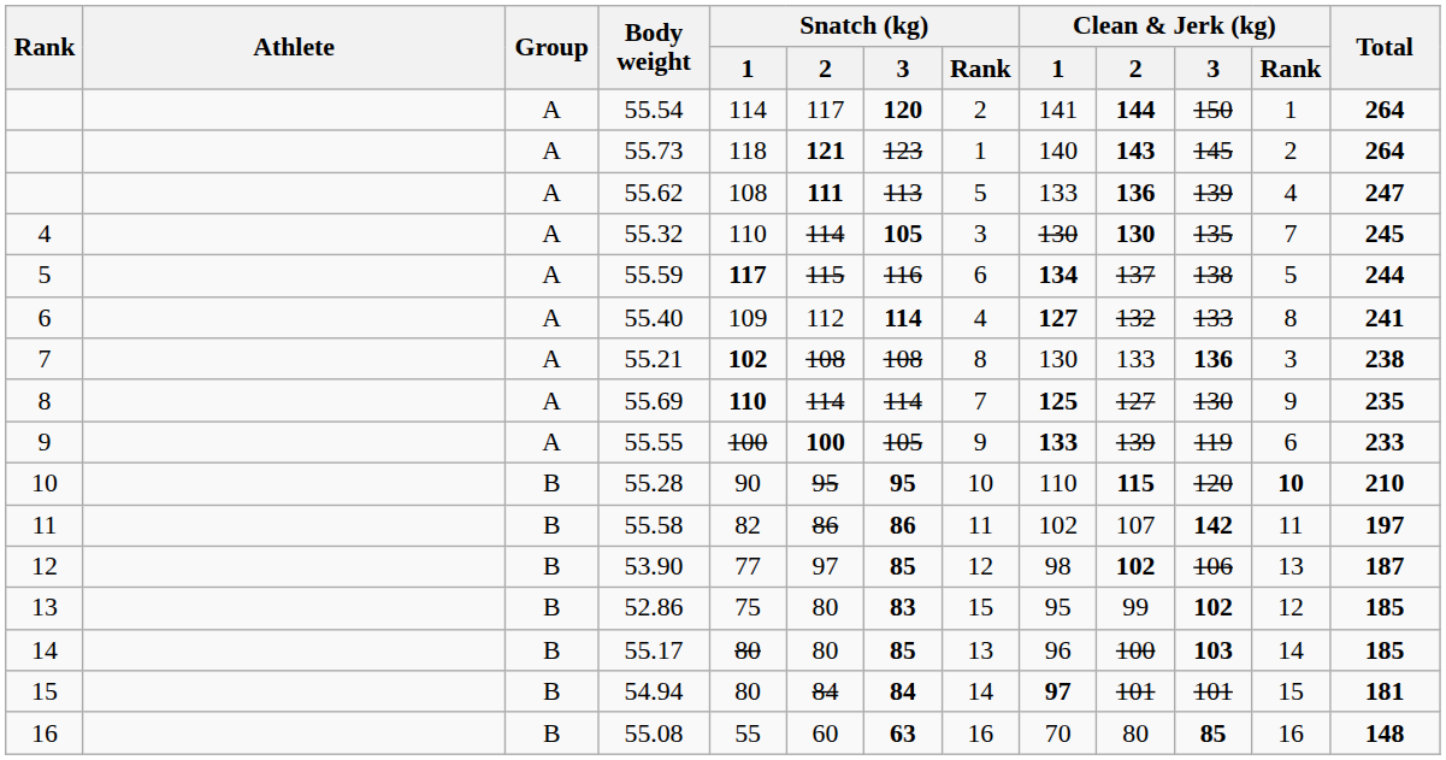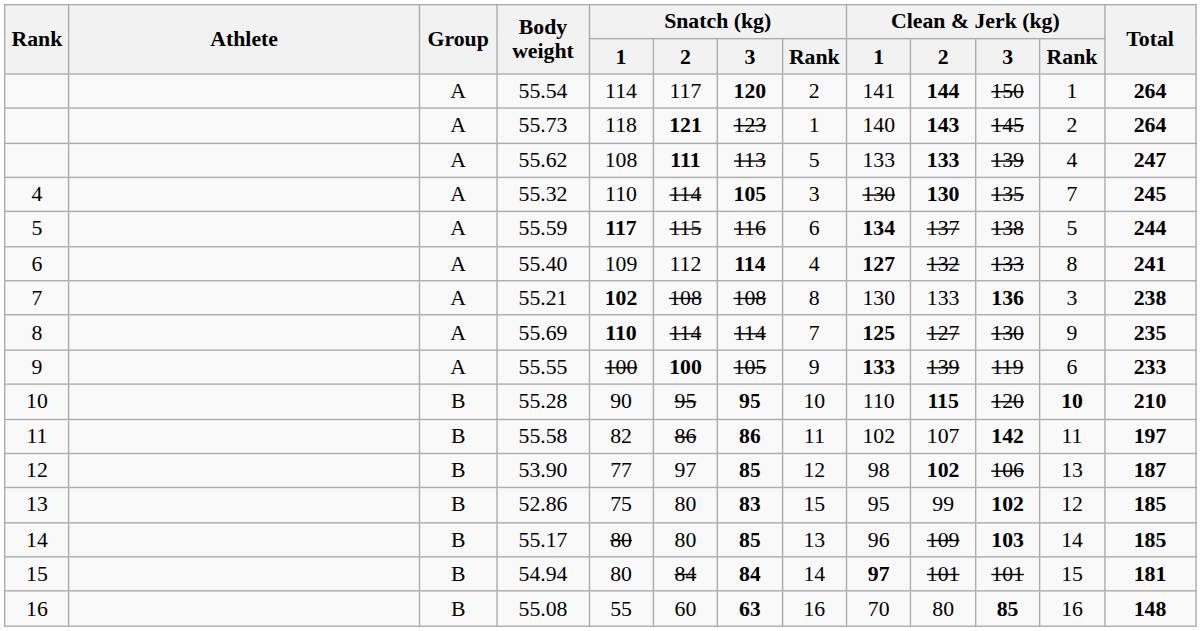55.62 | Clean & Jerk (kg) / 2: 136 -> 133
55.17 | Clean & Jerk (kg) / 2: 100 -> 109
